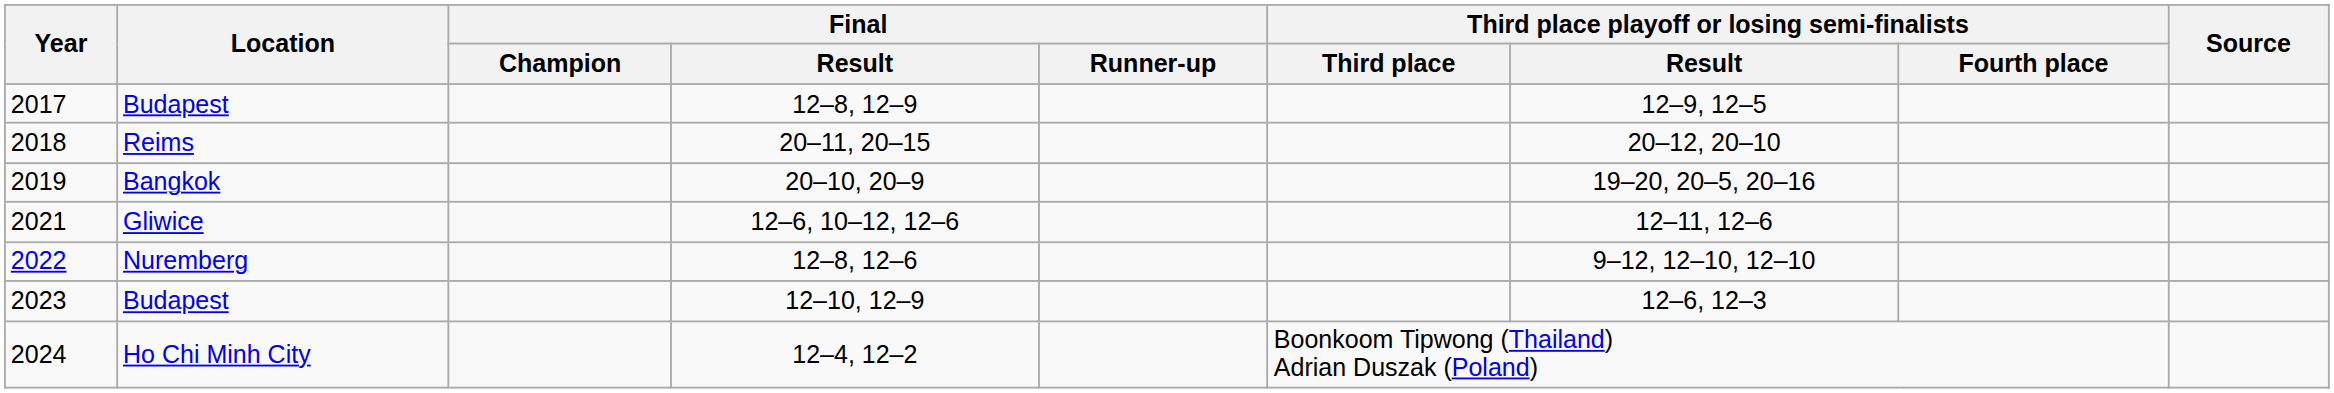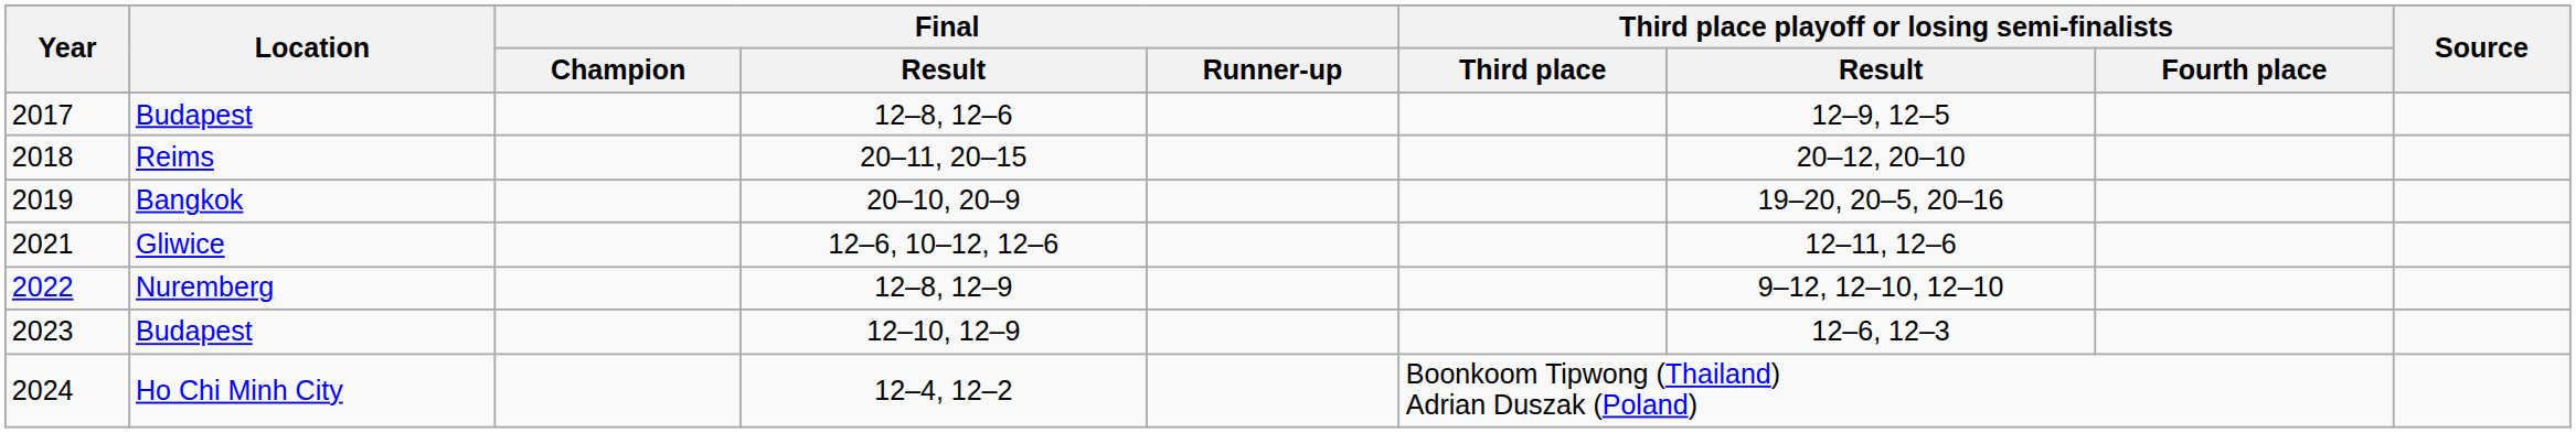2017 | Final / Result: 12–8, 12–9 -> 12–8, 12–6
2022 | Final / Result: 12–8, 12–6 -> 12–8, 12–9
